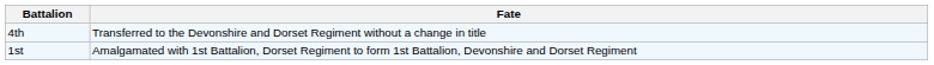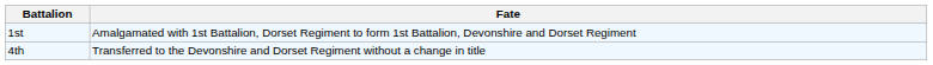rows swapped: 1st <-> 4th
